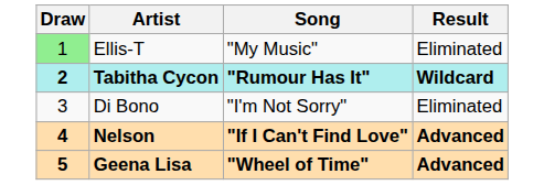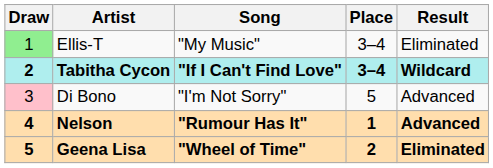+ column: Place | 3–4 | 3–4 | 5 | 1 | 2
Tabitha Cycon | Song: "Rumour Has It" -> "If I Can't Find Love"
Di Bono | Draw: no background -> pink background
Di Bono | Result: Eliminated -> Advanced
Nelson | Song: "If I Can't Find Love" -> "Rumour Has It"
Geena Lisa | Result: Advanced -> Eliminated
